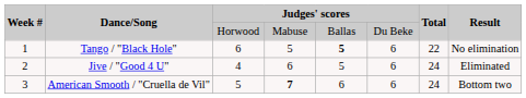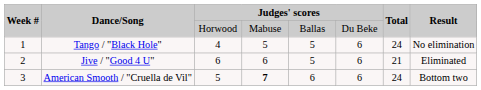Tango / "Black Hole" | column 3: 6 -> 4
Tango / "Black Hole" | column 5: bold -> normal
Tango / "Black Hole" | Total: 22 -> 24
Jive / "Good 4 U" | column 3: 4 -> 6
Jive / "Good 4 U" | Total: 24 -> 21
